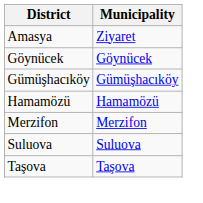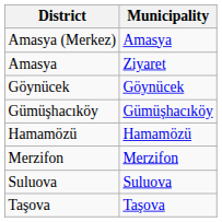+ row: Amasya (Merkez) | Amasya
